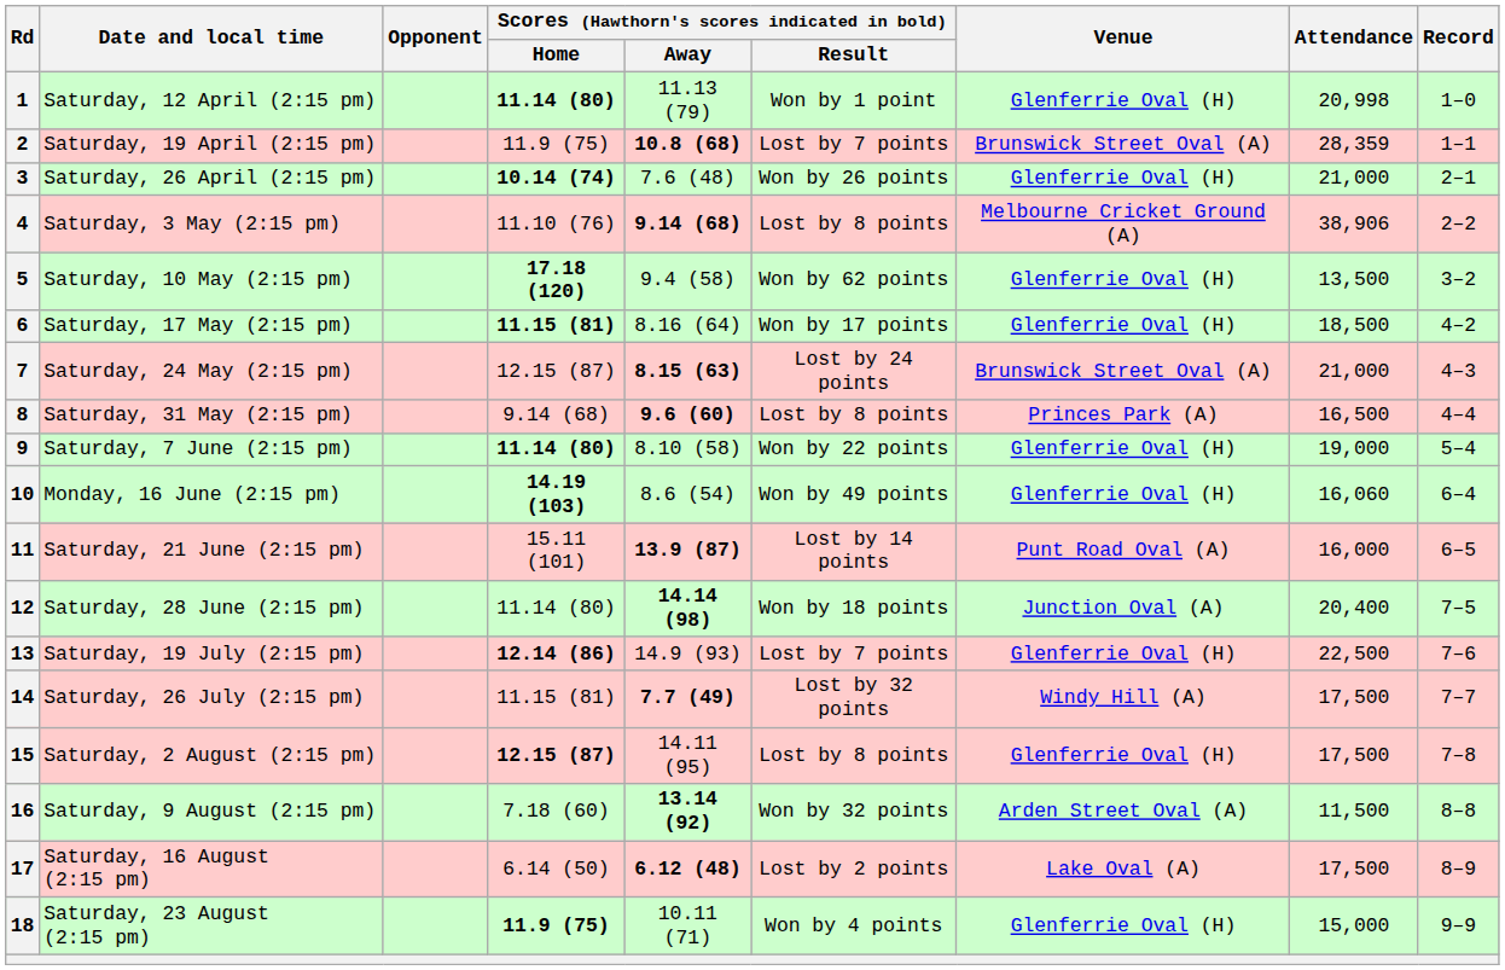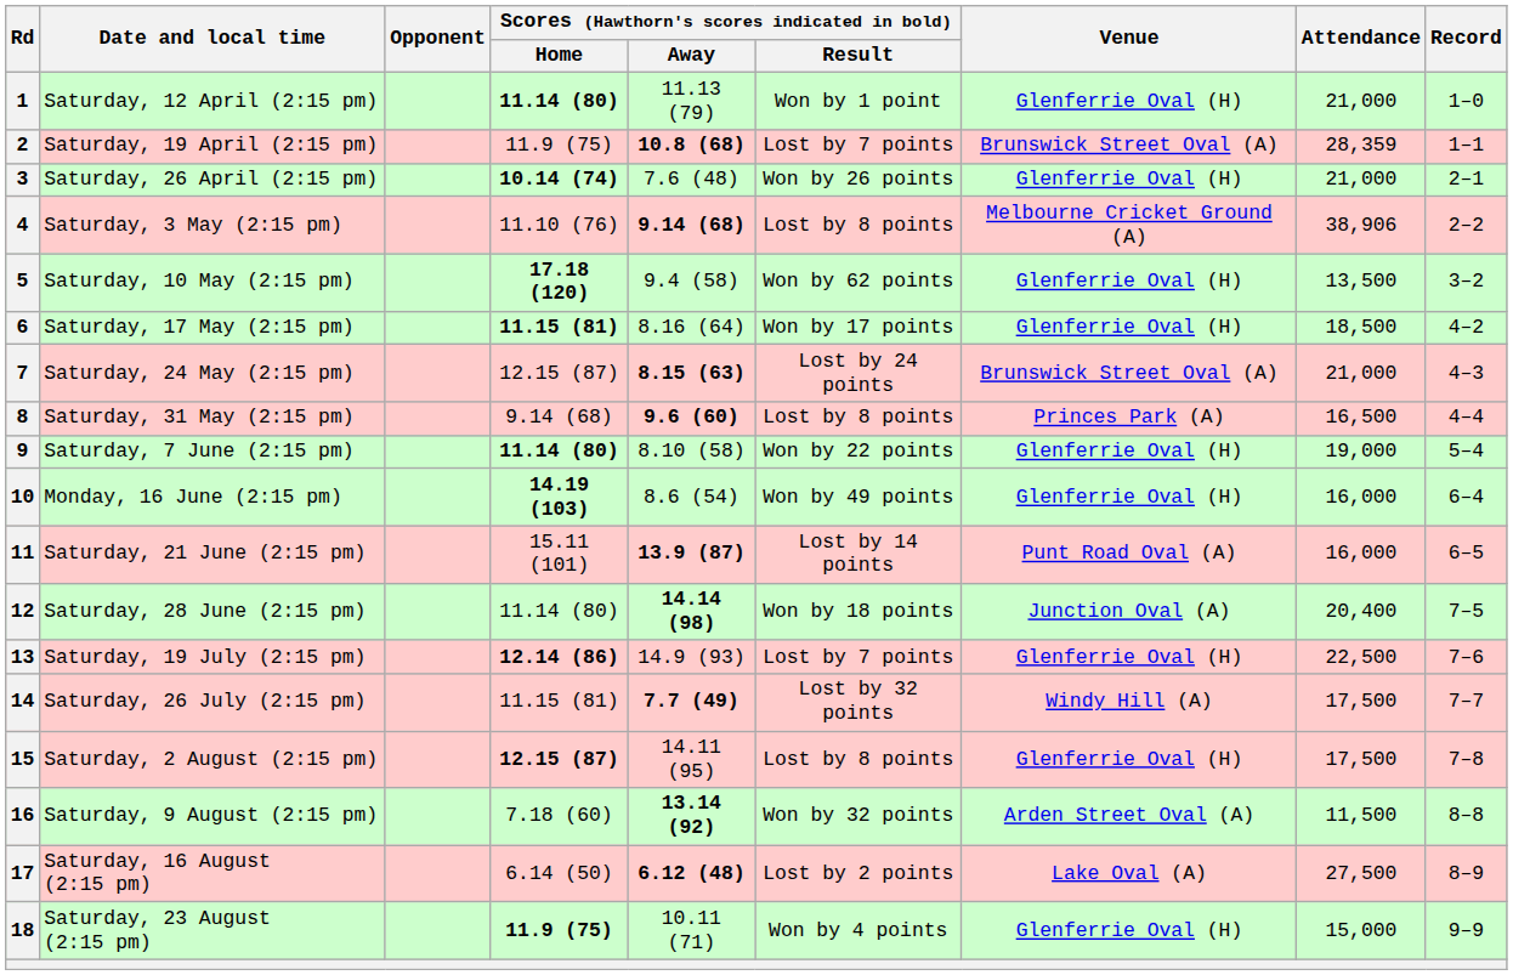1 | Attendance: 20,998 -> 21,000
10 | Attendance: 16,060 -> 16,000
17 | Attendance: 17,500 -> 27,500
